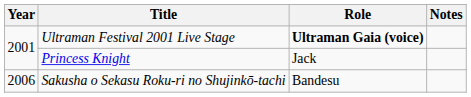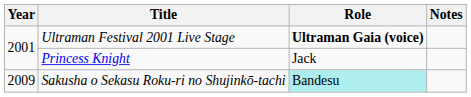Sakusha o Sekasu Roku-ri no Shujinkō-tachi | Year: 2006 -> 2009
Sakusha o Sekasu Roku-ri no Shujinkō-tachi | Role: no background -> paleturquoise background
